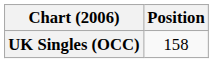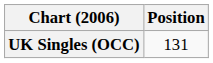UK Singles (OCC) | Position: 158 -> 131
